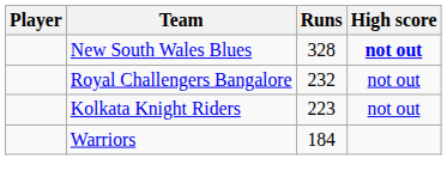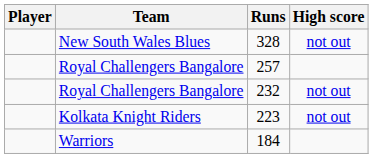328 | High score: bold -> normal
+ row: Royal Challengers Bangalore | 257
